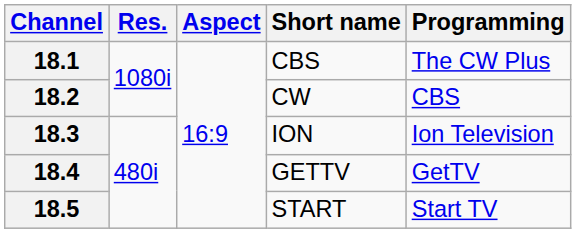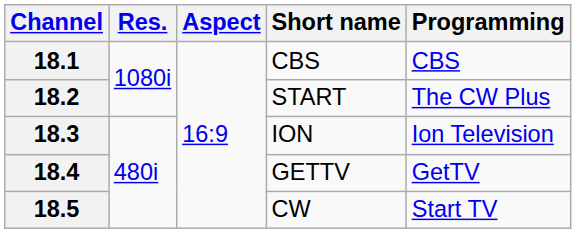18.1 | Programming: The CW Plus -> CBS
18.2 | Short name: CW -> START
18.2 | Programming: CBS -> The CW Plus
18.5 | Short name: START -> CW
